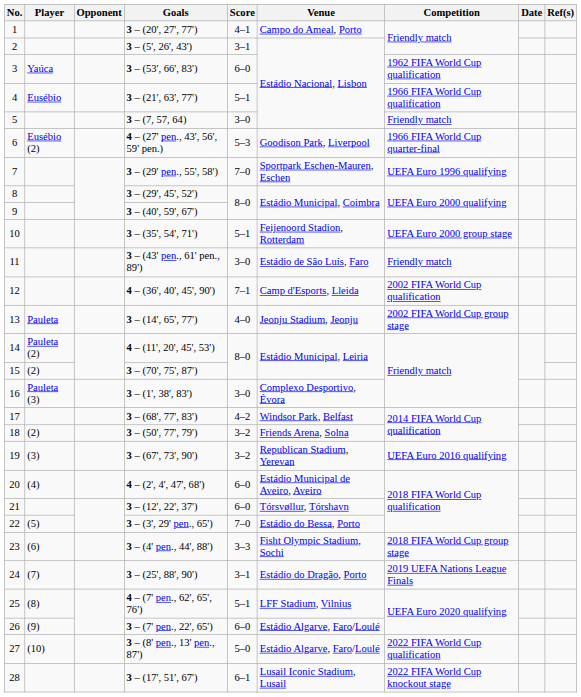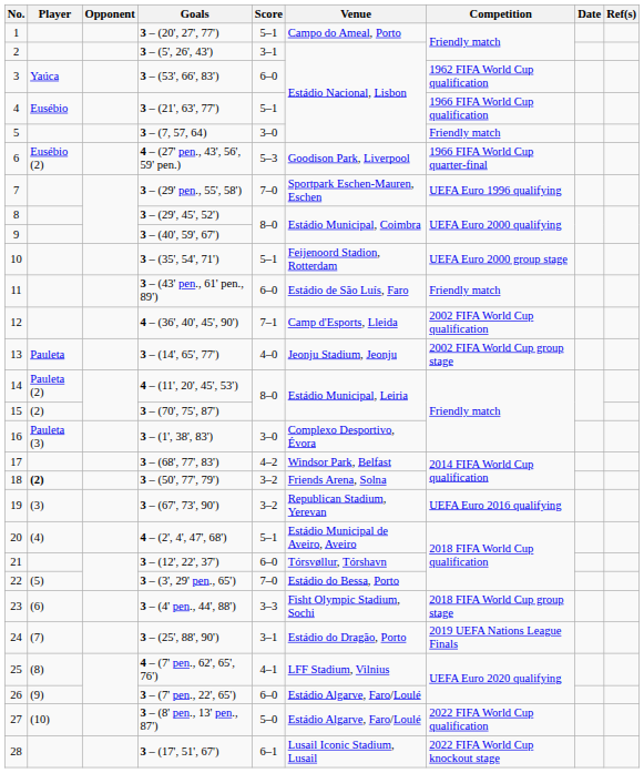1 | Score: 4–1 -> 5–1
11 | Score: 3–0 -> 6–0
18 | Player: normal -> bold
20 | Score: 6–0 -> 5–1
25 | Score: 5–1 -> 4–1
